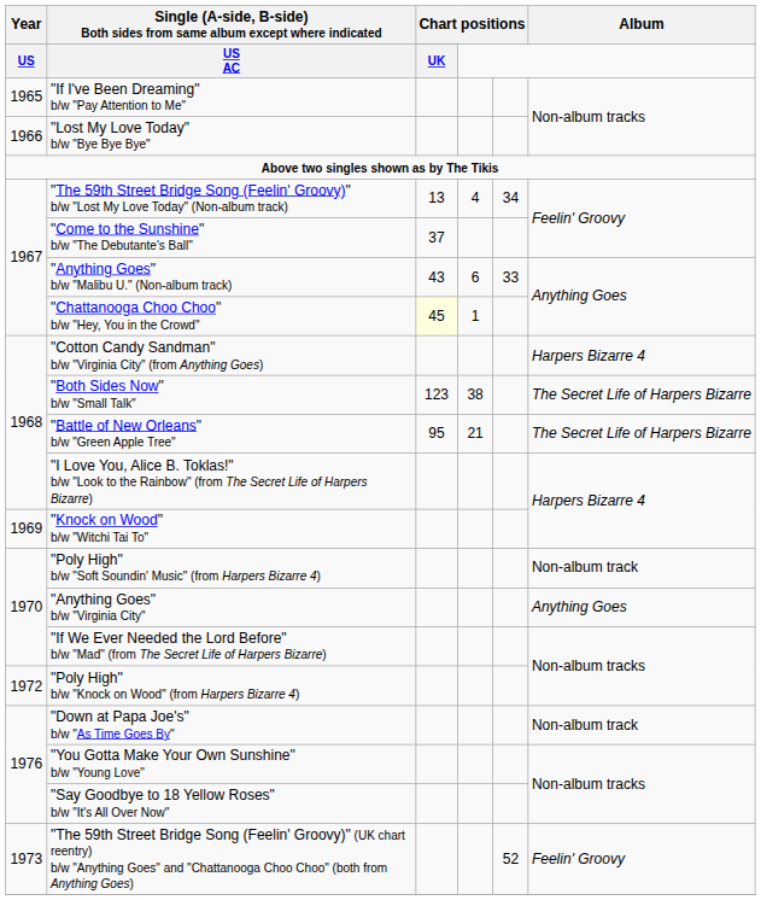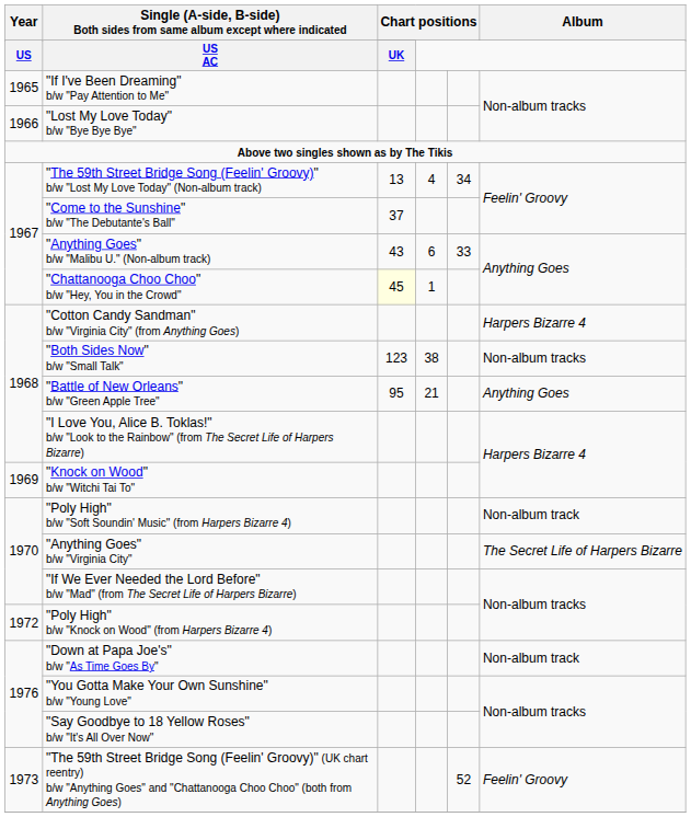"Both Sides Now" b/w "Small Talk" | Album: The Secret Life of Harpers Bizarre -> Non-album tracks
"Battle of New Orleans" b/w "Green Apple Tree" | Album: The Secret Life of Harpers Bizarre -> Anything Goes
"Anything Goes" b/w "Virginia City" | Album: Anything Goes -> The Secret Life of Harpers Bizarre
